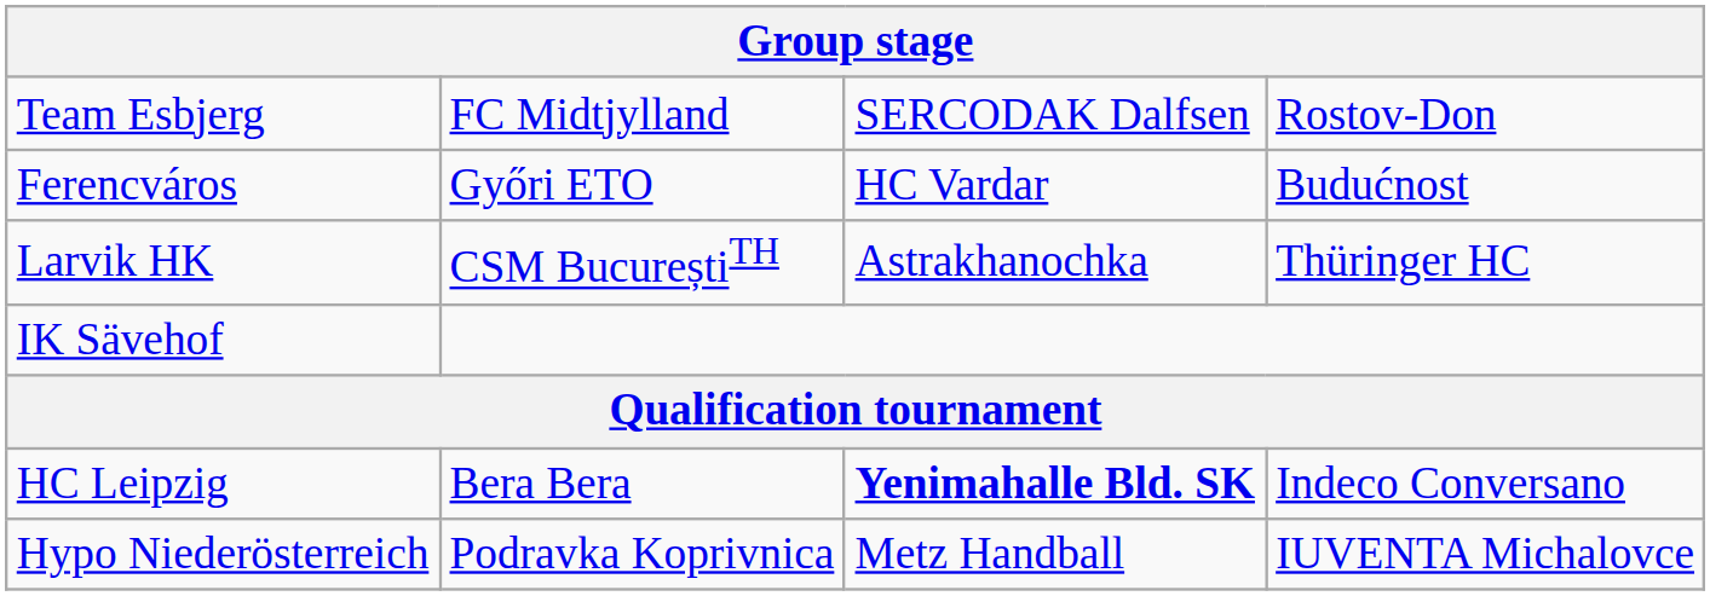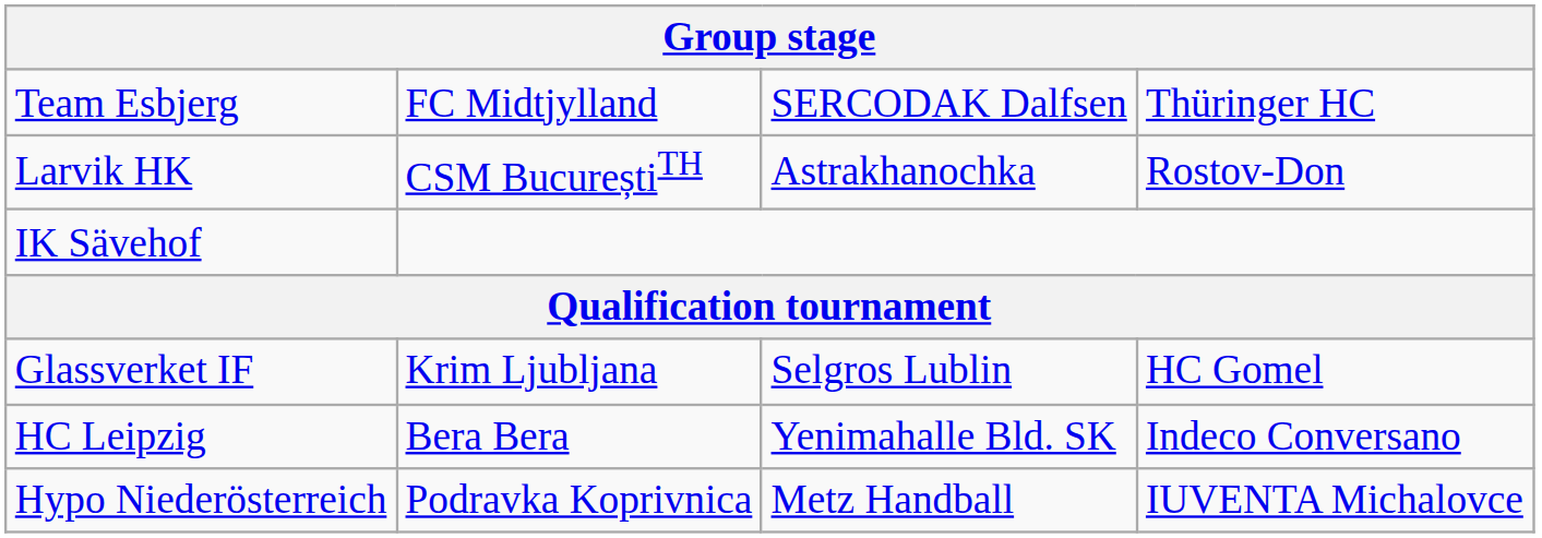Team Esbjerg | column 4: Rostov-Don -> Thüringer HC
- row: Ferencváros | Győri ETO | HC Vardar | Budućnost
Larvik HK | column 4: Thüringer HC -> Rostov-Don
+ row: Glassverket IF | Krim Ljubljana | Selgros Lublin | HC Gomel
HC Leipzig | column 3: bold -> normal
